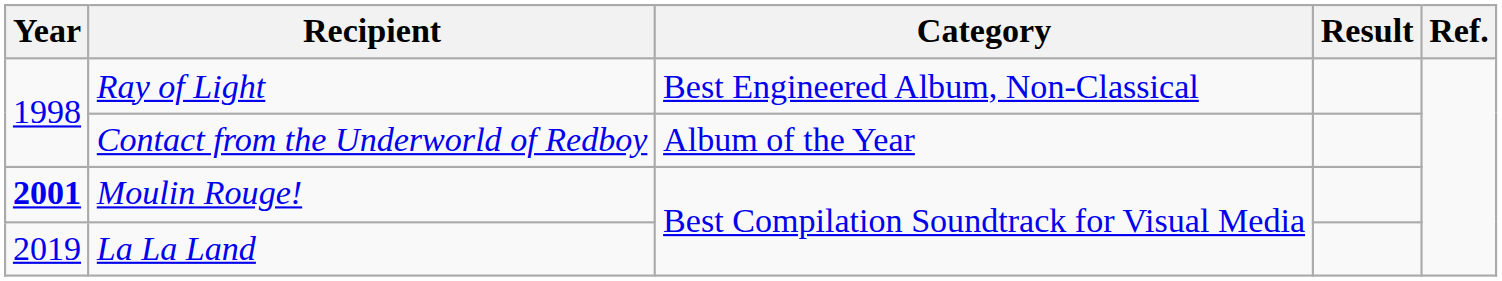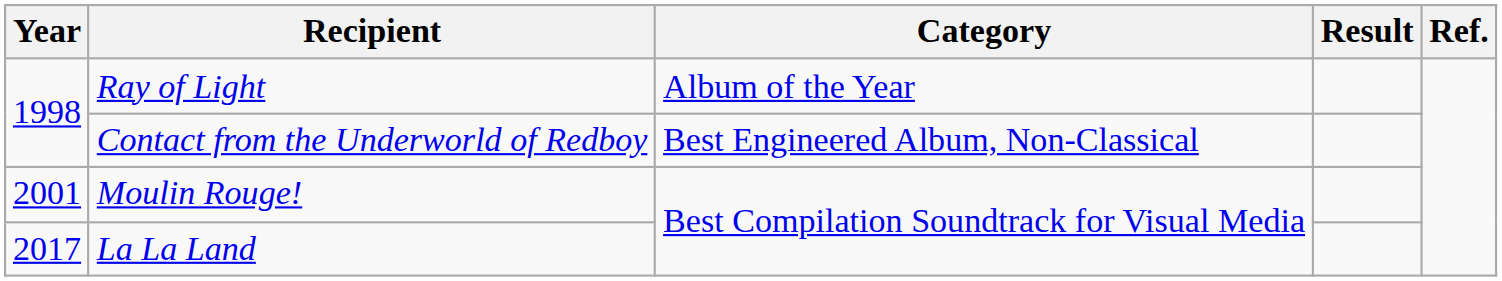Ray of Light | Category: Best Engineered Album, Non-Classical -> Album of the Year
Contact from the Underworld of Redboy | Category: Album of the Year -> Best Engineered Album, Non-Classical
Moulin Rouge! | Year: bold -> normal
La La Land | Year: 2019 -> 2017
